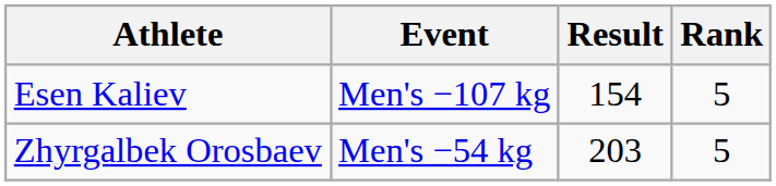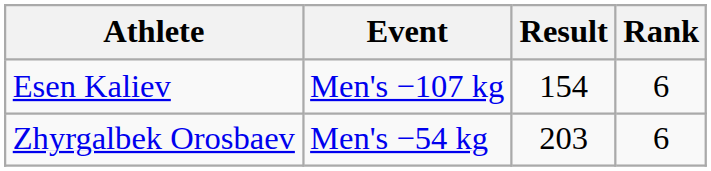Esen Kaliev | Rank: 5 -> 6
Zhyrgalbek Orosbaev | Rank: 5 -> 6
